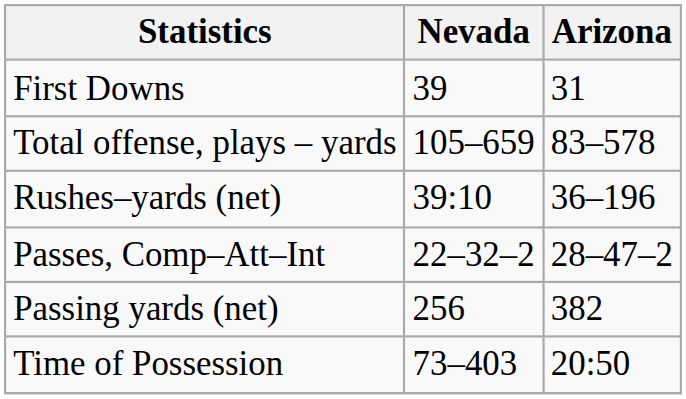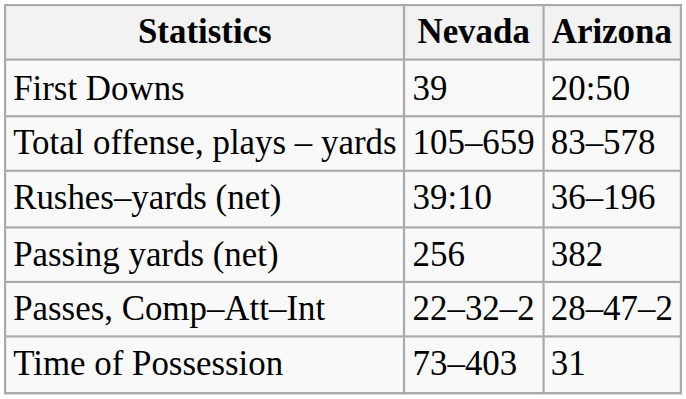First Downs | Arizona: 31 -> 20:50
rows swapped: Passing yards (net) <-> Passes, Comp–Att–Int
Time of Possession | Arizona: 20:50 -> 31
